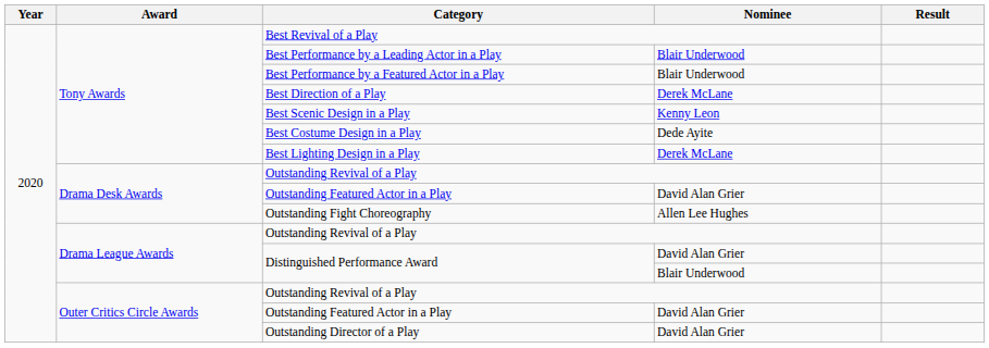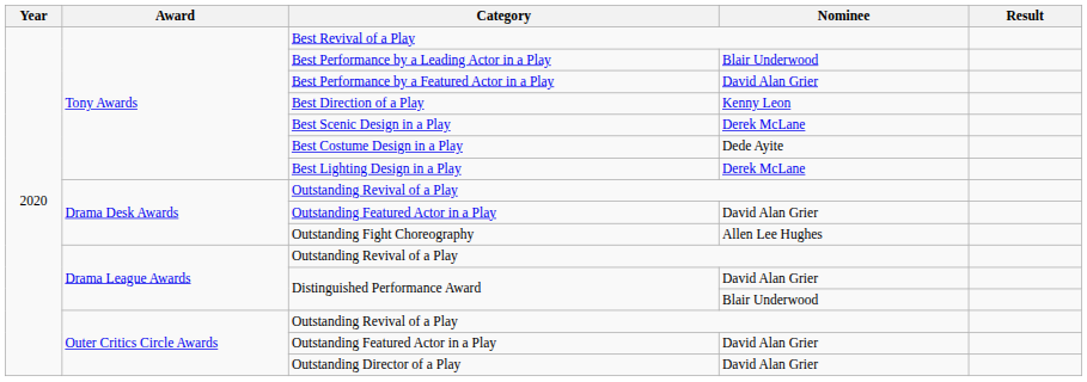Best Performance by a Featured Actor in a Play | Nominee: Blair Underwood -> David Alan Grier
Best Direction of a Play | Nominee: Derek McLane -> Kenny Leon
Best Scenic Design in a Play | Nominee: Kenny Leon -> Derek McLane
